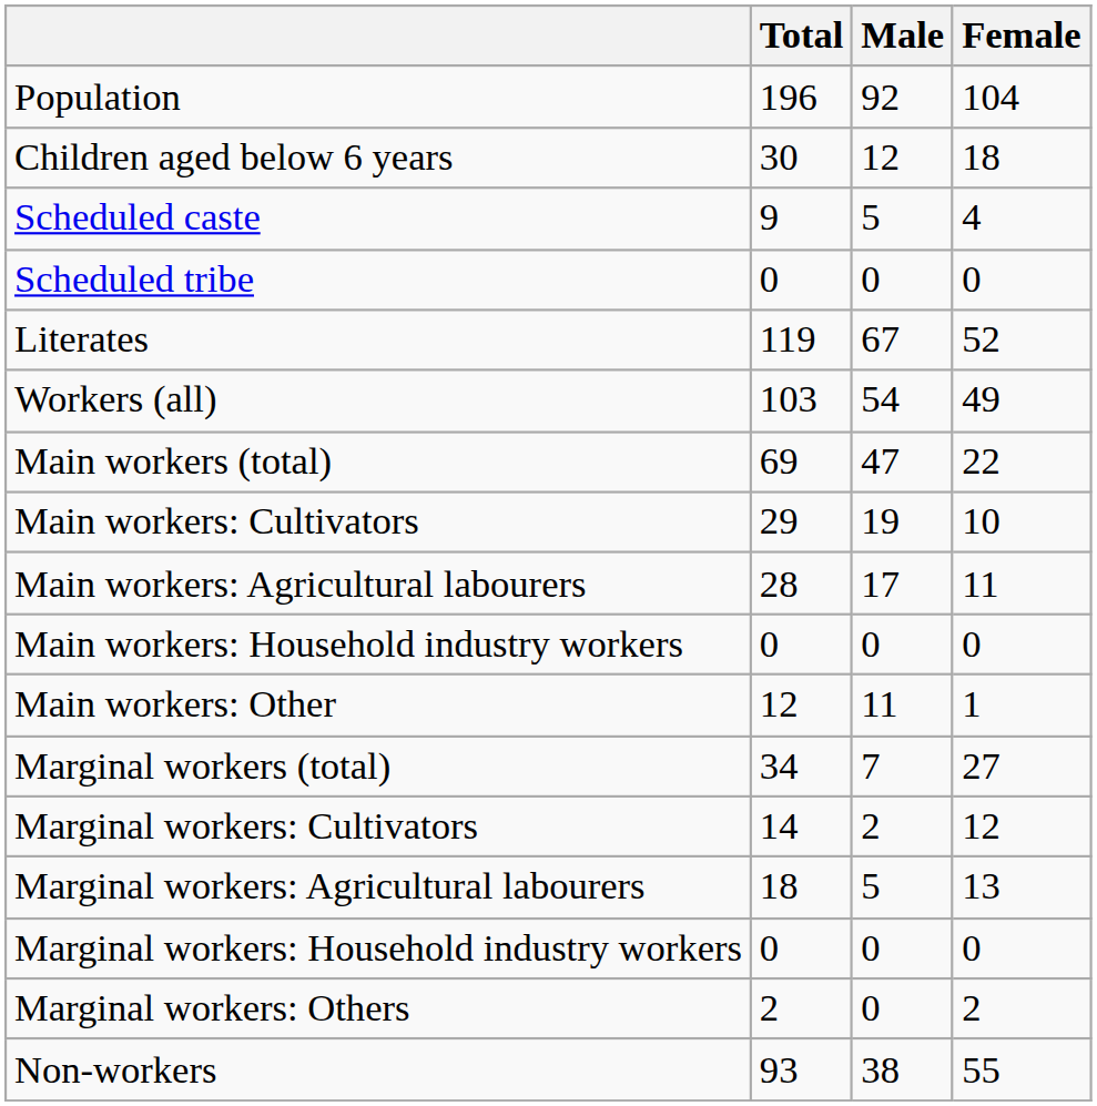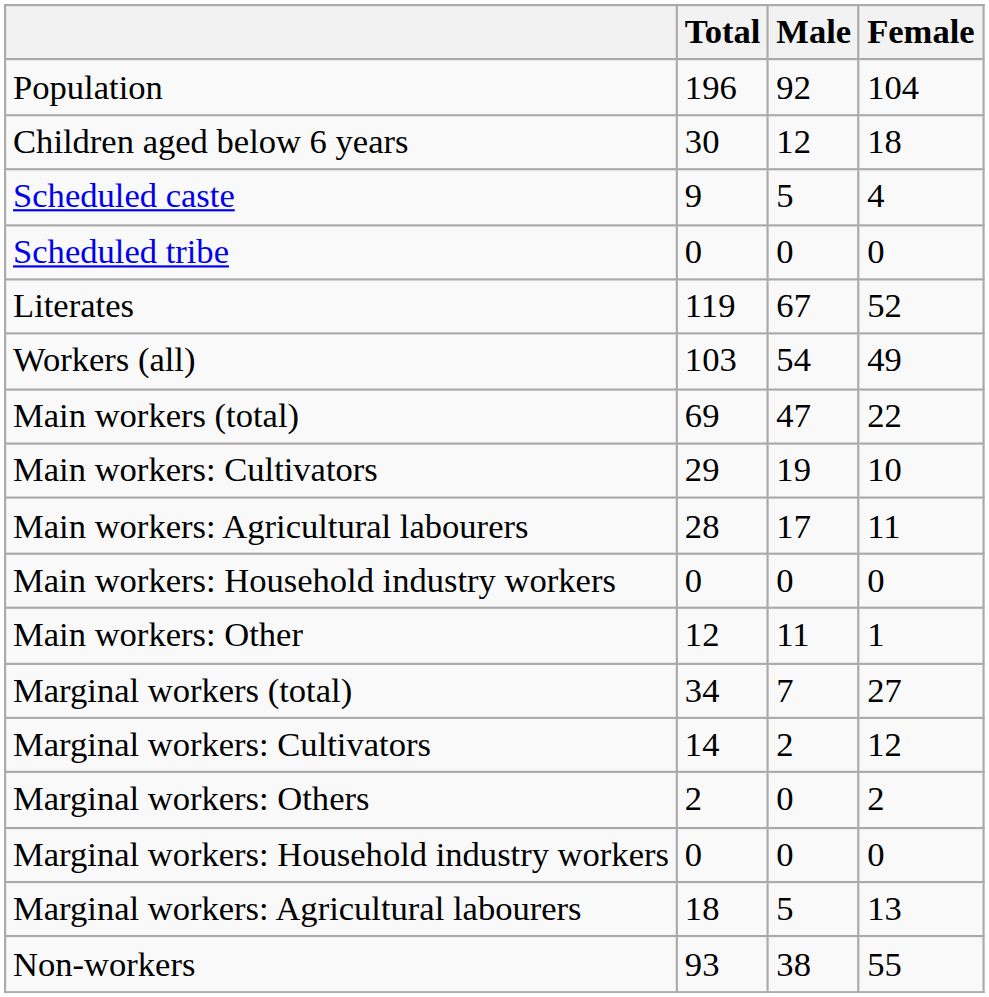rows swapped: Marginal workers: Agricultural labourers <-> Marginal workers: Others
